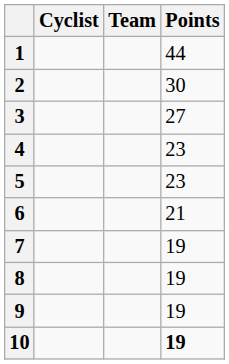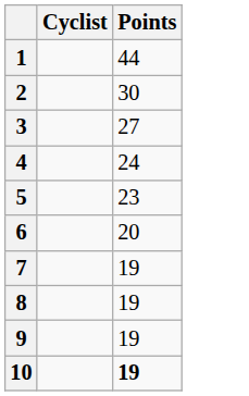- column: Team
4 | Points: 23 -> 24
6 | Points: 21 -> 20
